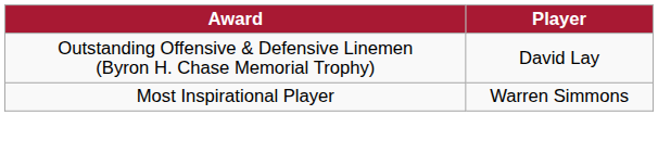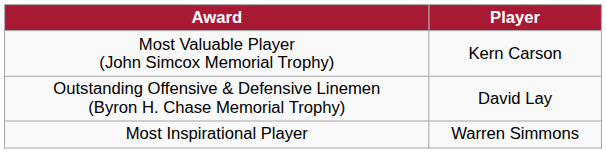+ row: Most Valuable Player (John Simcox Memorial Trophy) | Kern Carson
